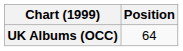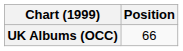UK Albums (OCC) | Position: 64 -> 66
